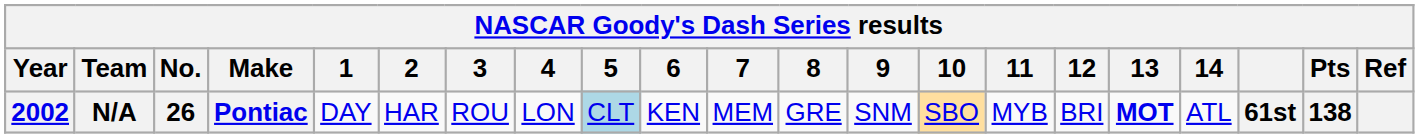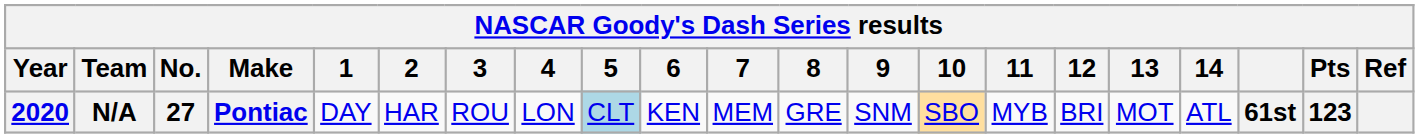N/A | Year: 2002 -> 2020
N/A | No.: 26 -> 27
N/A | 13: bold -> normal
N/A | Pts: 138 -> 123
